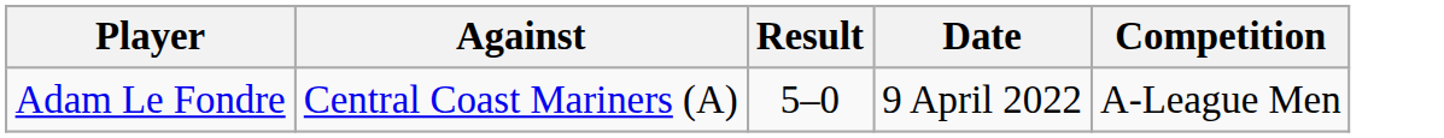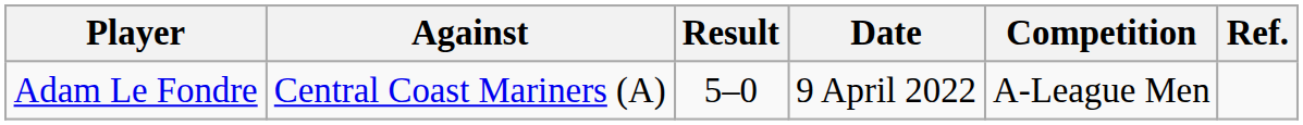+ column: Ref.
